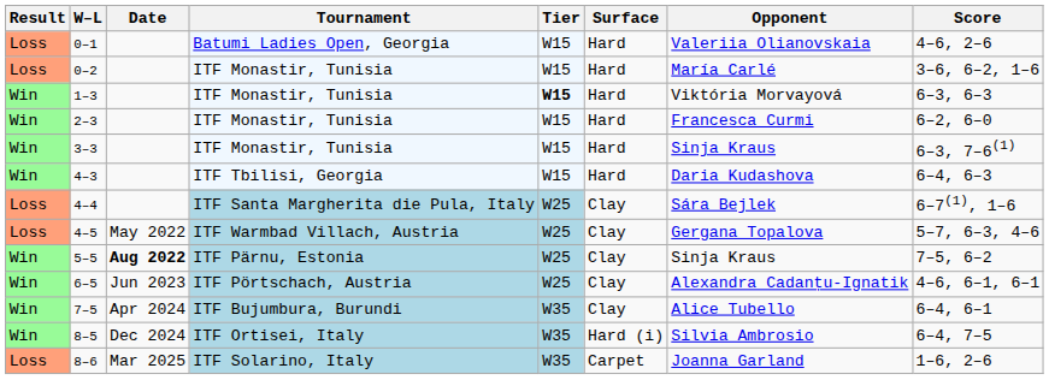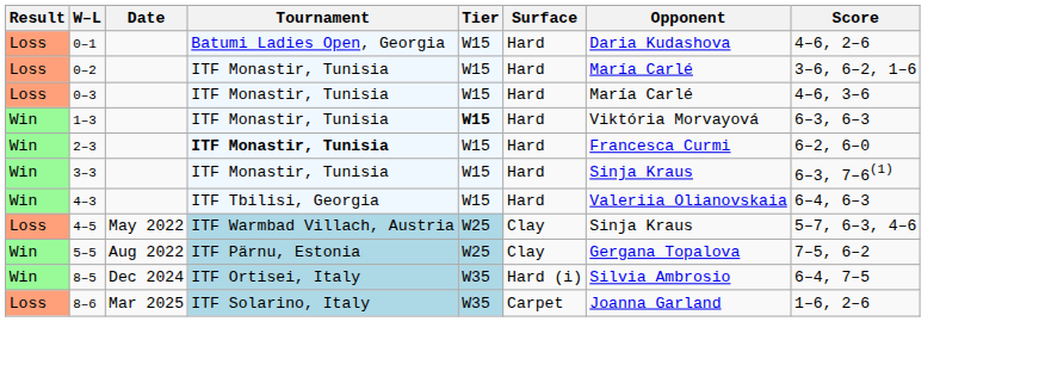0–1 | Opponent: Valeriia Olianovskaia -> Daria Kudashova
+ row: Loss | 0–3 | ITF Monastir, Tunisia | W15 | Hard | María Carlé | 4–6, 3–6
2–3 | Tournament: normal -> bold
4–3 | Opponent: Daria Kudashova -> Valeriia Olianovskaia
- row: Loss | 4–4 | ITF Santa Margherita die Pula, Italy | W25 | Clay | Sára Bejlek | 6–7(1), 1–6
4–5 | Opponent: Gergana Topalova -> Sinja Kraus
5–5 | Date: bold -> normal
5–5 | Opponent: Sinja Kraus -> Gergana Topalova
- row: Win | 6–5 | Jun 2023 | ITF Pörtschach, Austria | W25 | Clay | Alexandra Cadanțu-Ignatik | 4–6, 6–1, 6–1
- row: Win | 7–5 | Apr 2024 | ITF Bujumbura, Burundi | W35 | Clay | Alice Tubello | 6–4, 6–1
